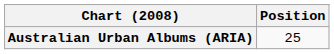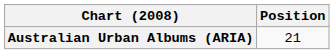Australian Urban Albums (ARIA) | Position: 25 -> 21
